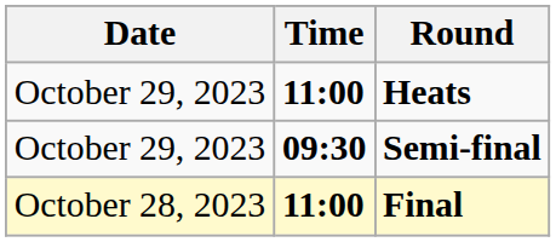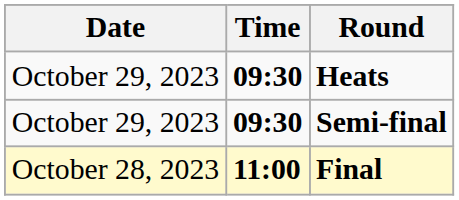Heats | Time: 11:00 -> 09:30
